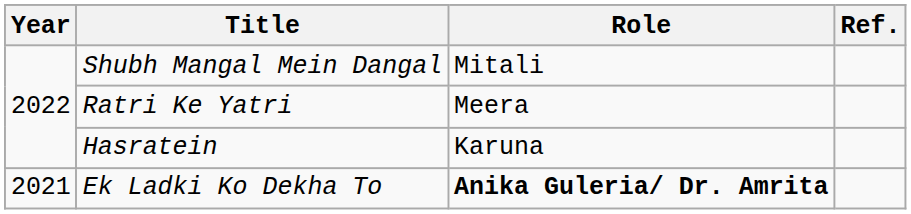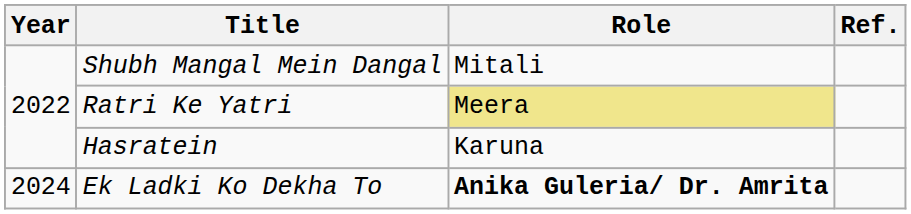Ratri Ke Yatri | Role: no background -> khaki background
Ek Ladki Ko Dekha To | Year: 2021 -> 2024
